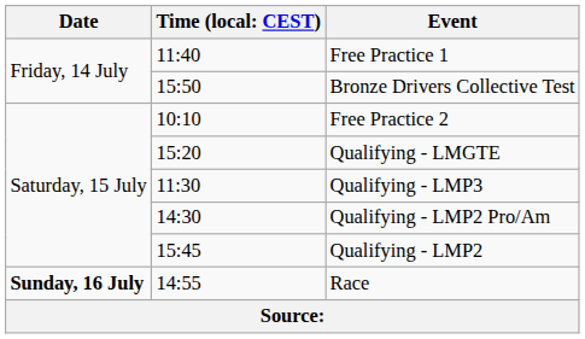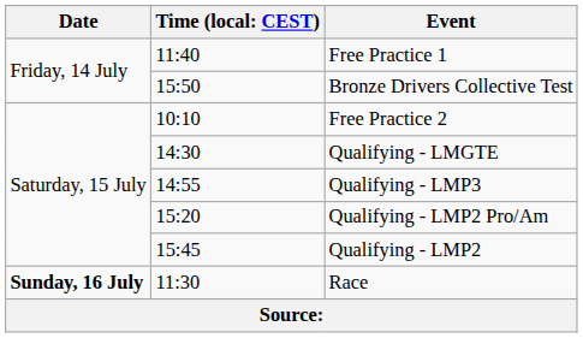Qualifying - LMGTE | column 2: 15:20 -> 14:30
Qualifying - LMP3 | column 2: 11:30 -> 14:55
Qualifying - LMP2 Pro/Am | column 2: 14:30 -> 15:20
Race | column 2: 14:55 -> 11:30
